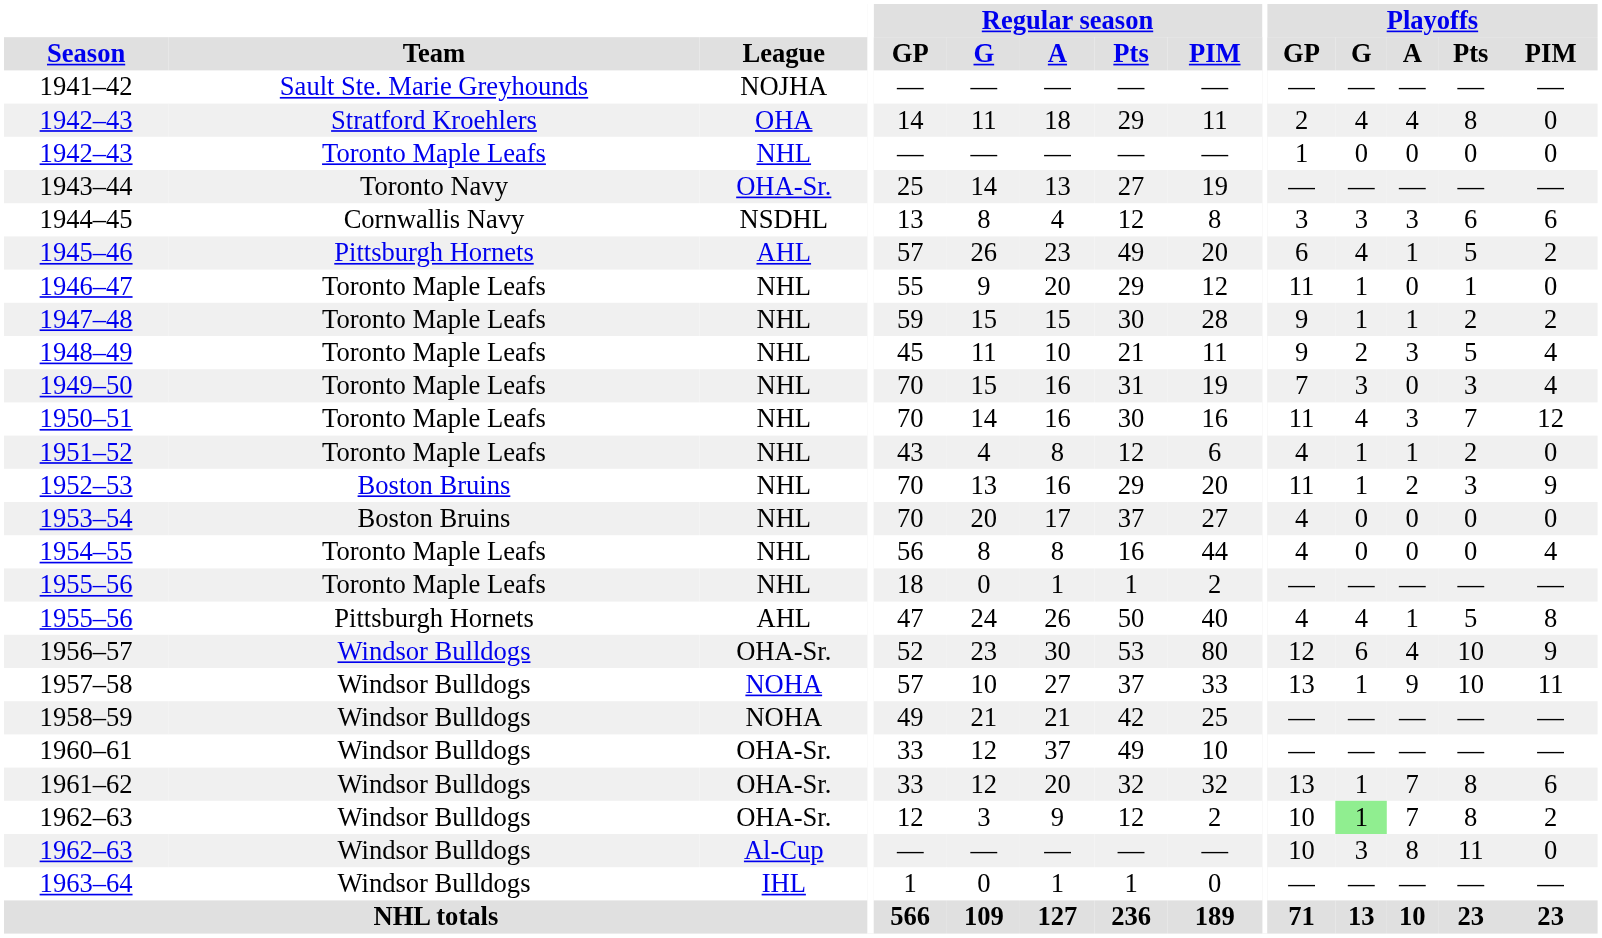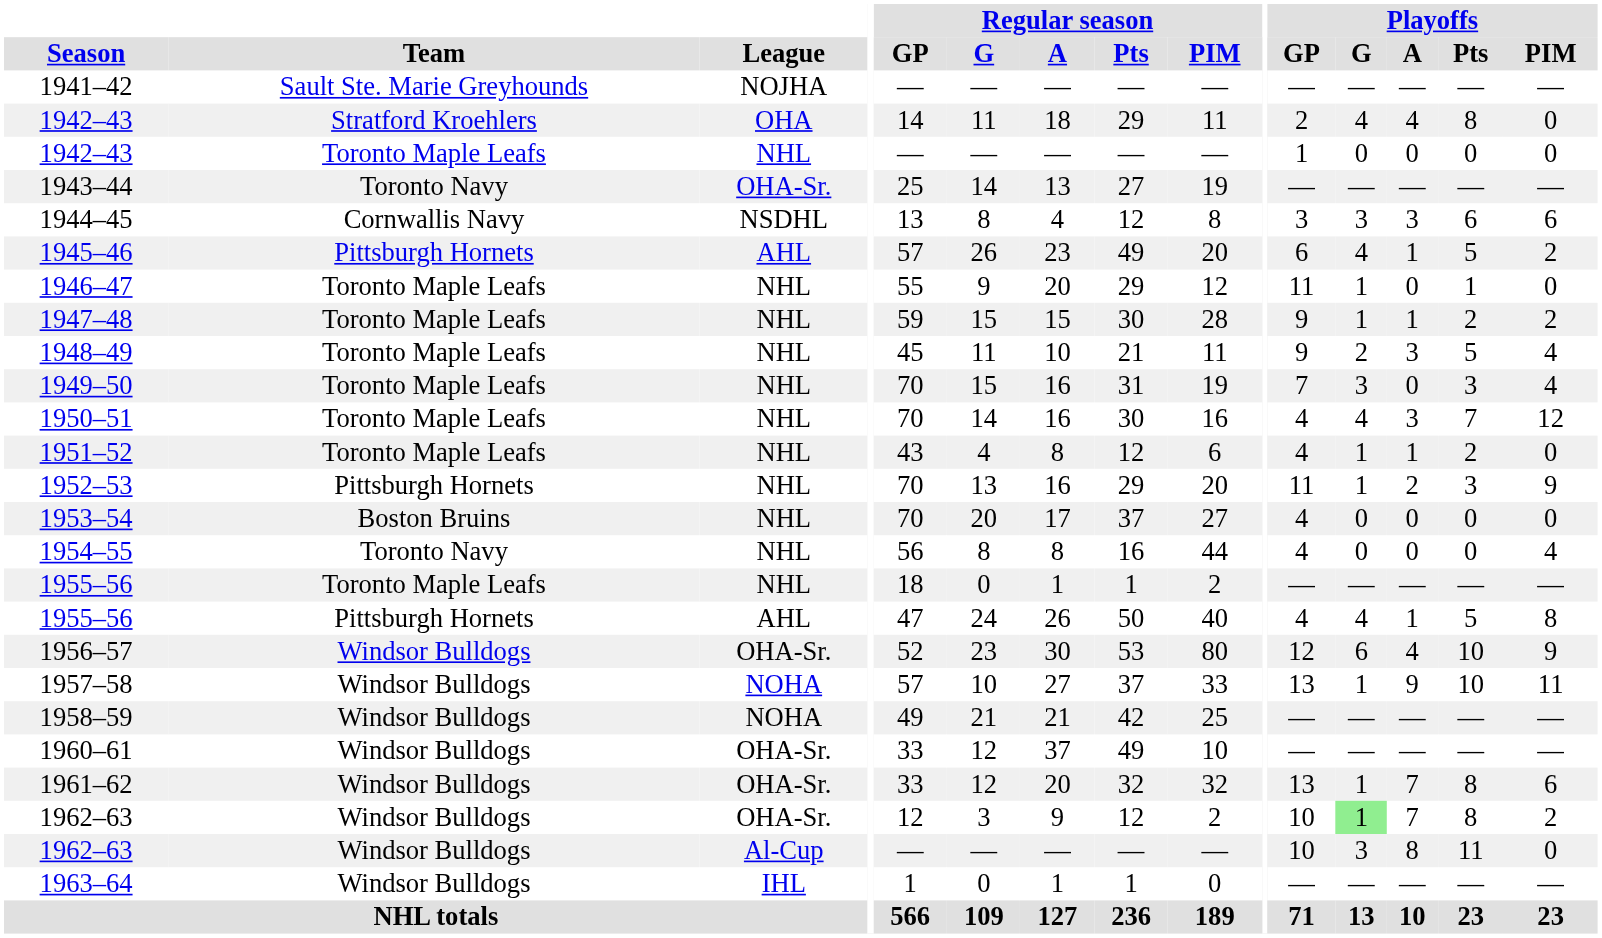1950–51 | Playoffs / GP: 11 -> 4
1952–53 | Team: Boston Bruins -> Pittsburgh Hornets
1954–55 | Team: Toronto Maple Leafs -> Toronto Navy
